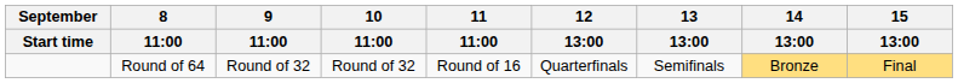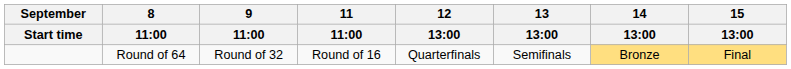- column: 10 | 11:00 | Round of 32
